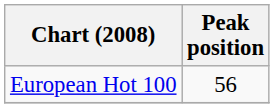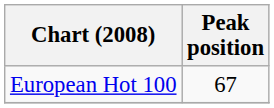European Hot 100 | Peak position: 56 -> 67
